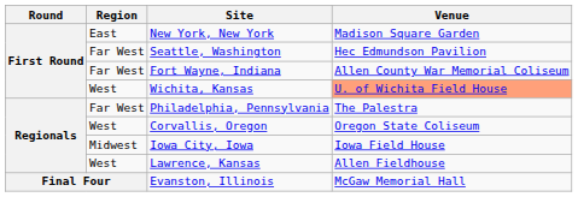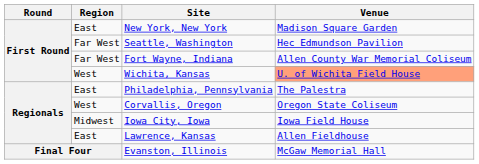Philadelphia, Pennsylvania | Region: Far West -> East
Lawrence, Kansas | Region: West -> East
